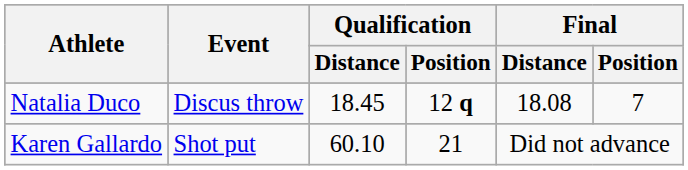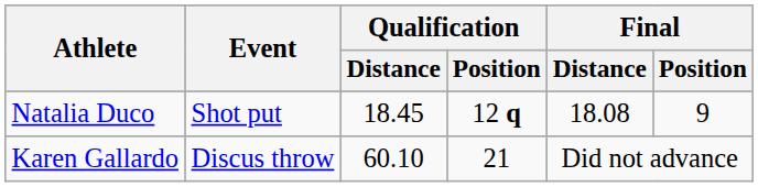Natalia Duco | Event: Discus throw -> Shot put
Natalia Duco | Final / Position: 7 -> 9
Karen Gallardo | Event: Shot put -> Discus throw
